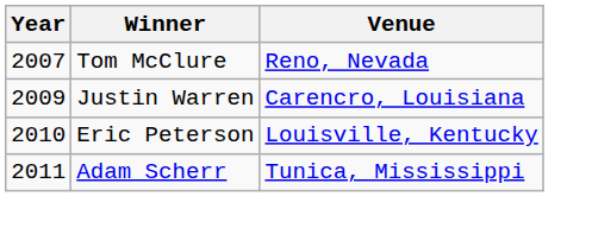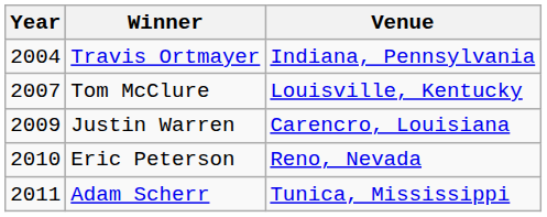+ row: 2004 | Travis Ortmayer | Indiana, Pennsylvania
Tom McClure | Venue: Reno, Nevada -> Louisville, Kentucky
Eric Peterson | Venue: Louisville, Kentucky -> Reno, Nevada
